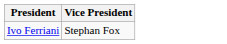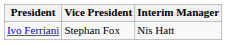+ column: Interim Manager | Nis Hatt
